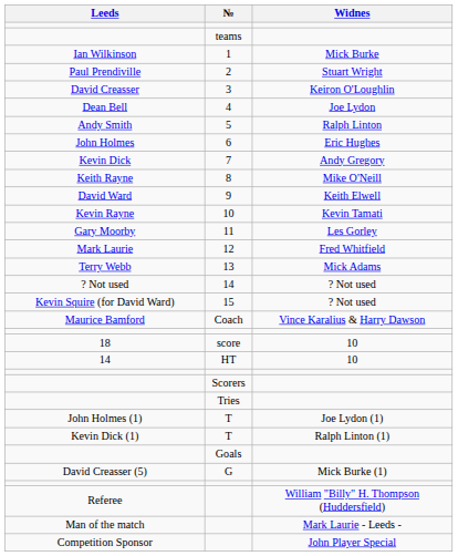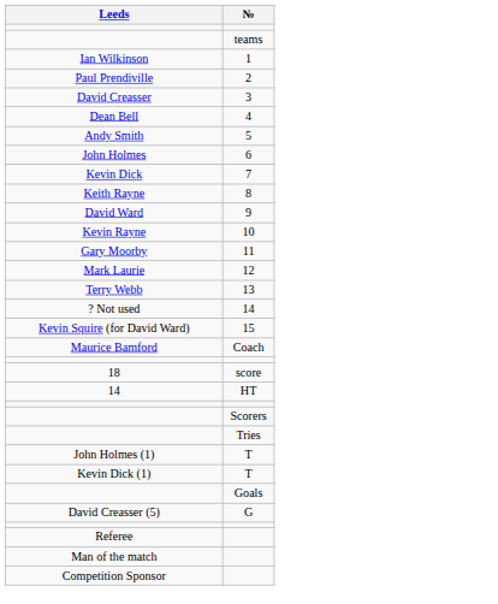- column: Widnes | Mick Burke | Stuart Wright | Keiron O'Loughlin | Joe Lydon | Ralph Linton | Eric Hughes | Andy Gregory | Mike O'Neill | Keith Elwell | Kevin Tamati | Les Gorley | Fred Whitfield | Mick Adams | ? Not used | ? Not used | Vince Karalius & Harry Dawson | 10 | 10 | Joe Lydon (1) | Ralph Linton (1) | Mick Burke (1) | William "Billy" H. Thompson (Huddersfield) | Mark Laurie - Leeds - | John Player Special
